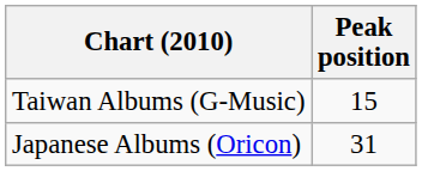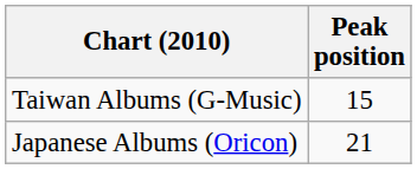Japanese Albums (Oricon) | Peak position: 31 -> 21
